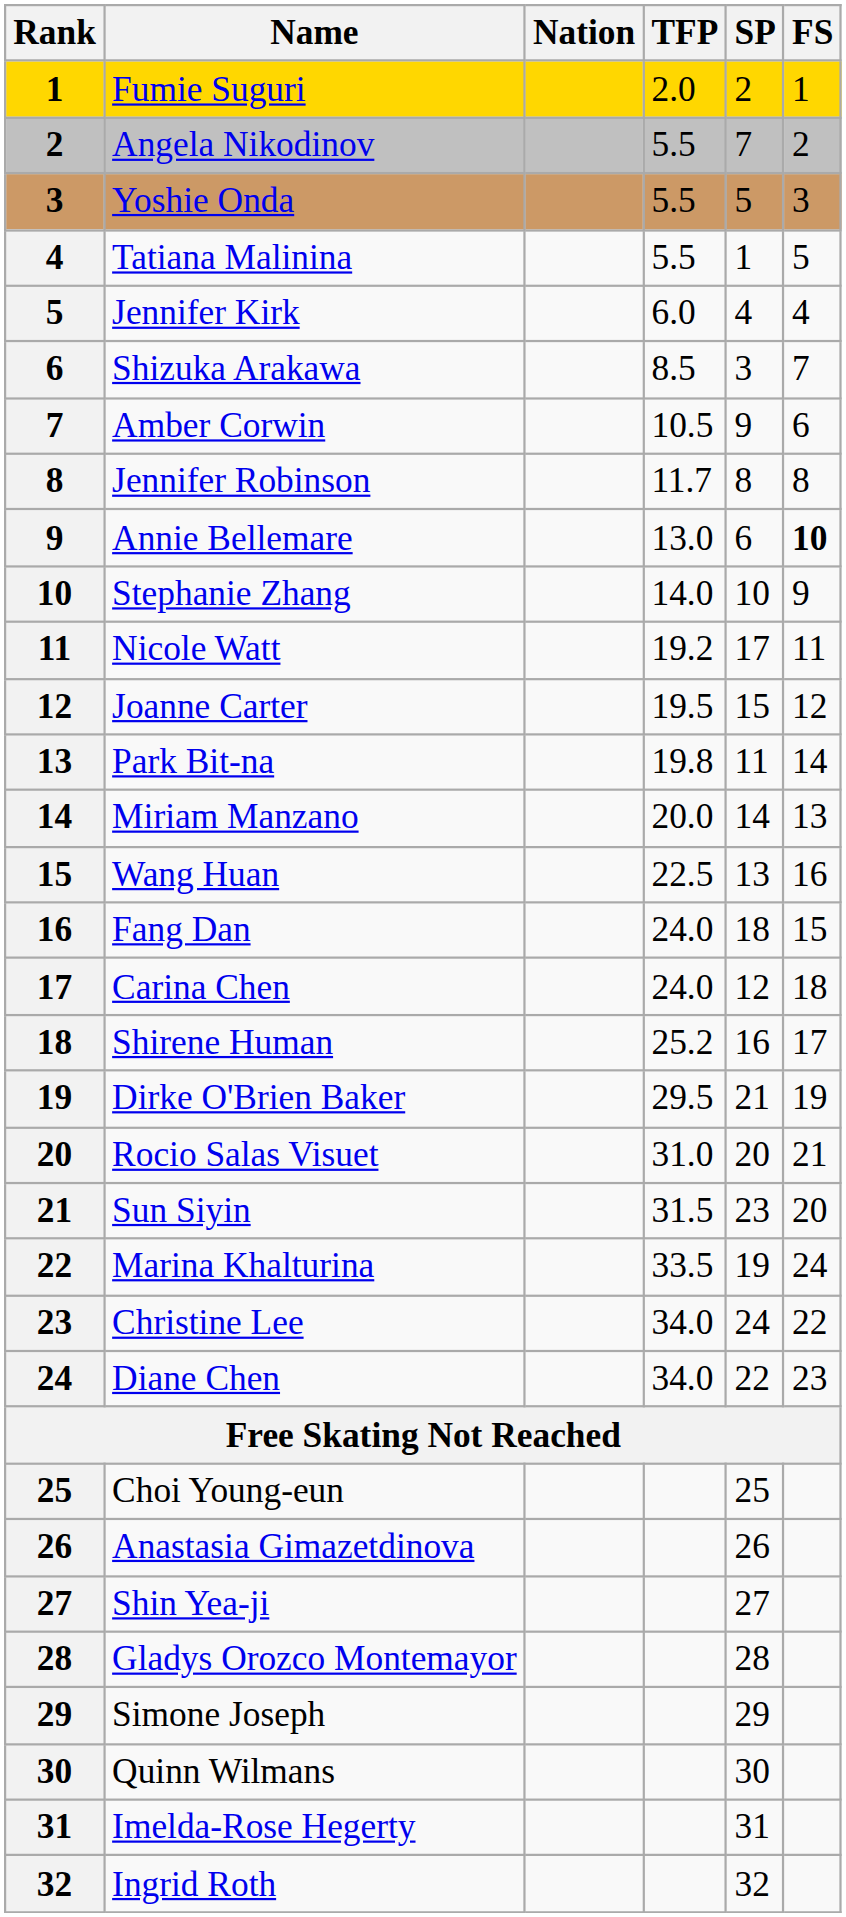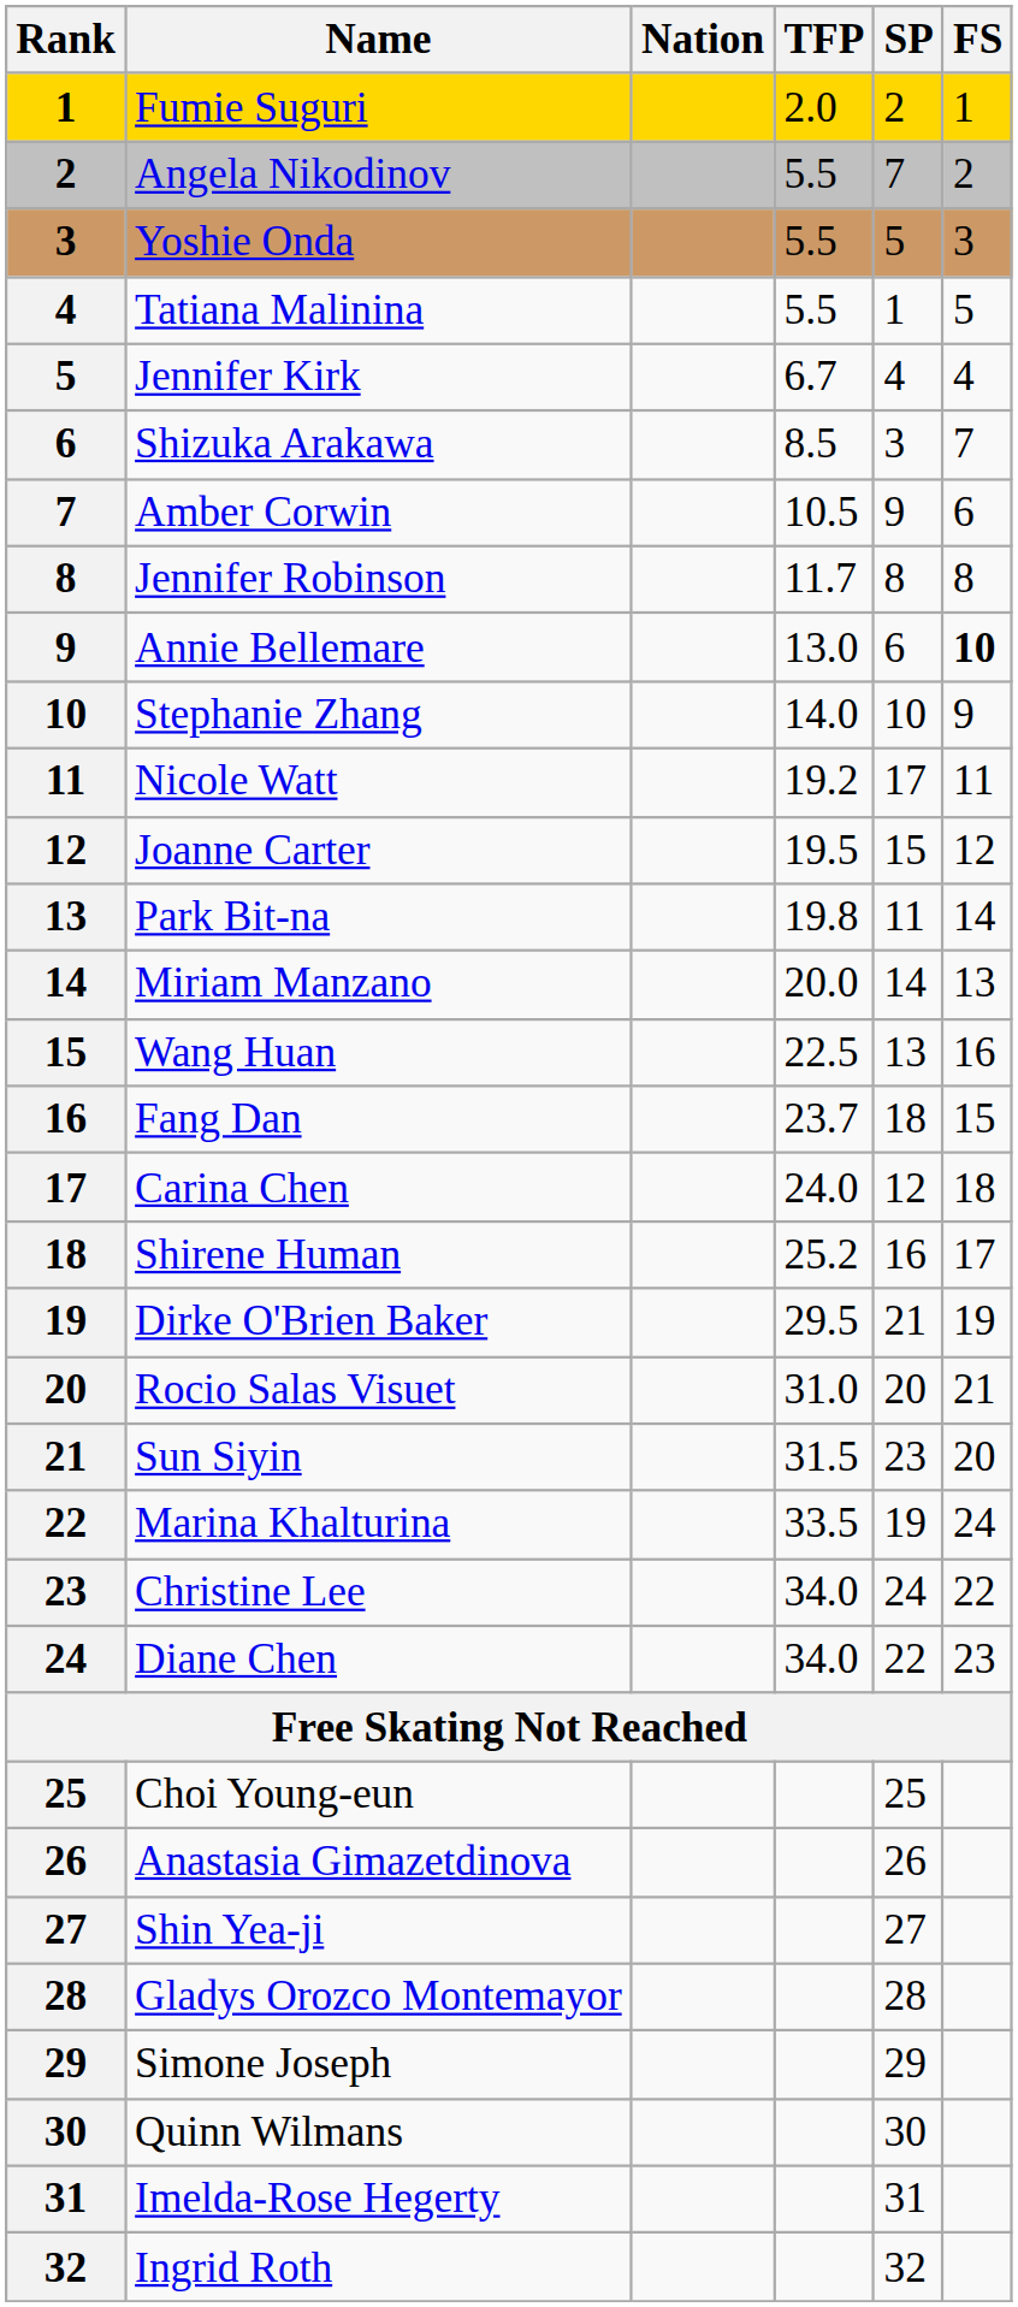Jennifer Kirk | TFP: 6.0 -> 6.7
Fang Dan | TFP: 24.0 -> 23.7
